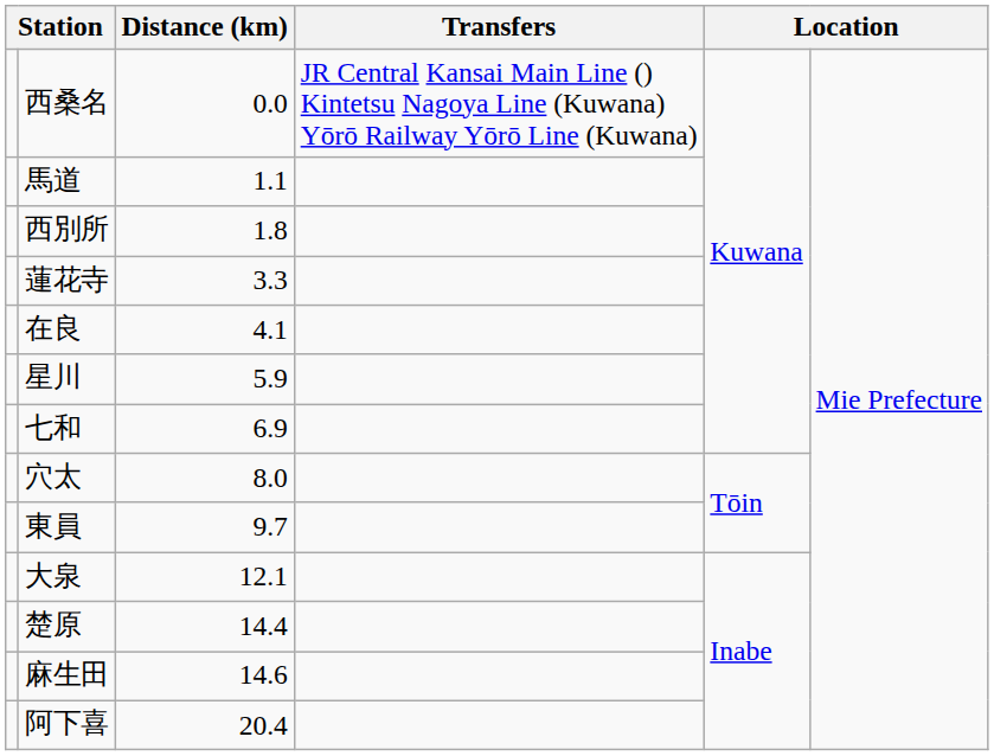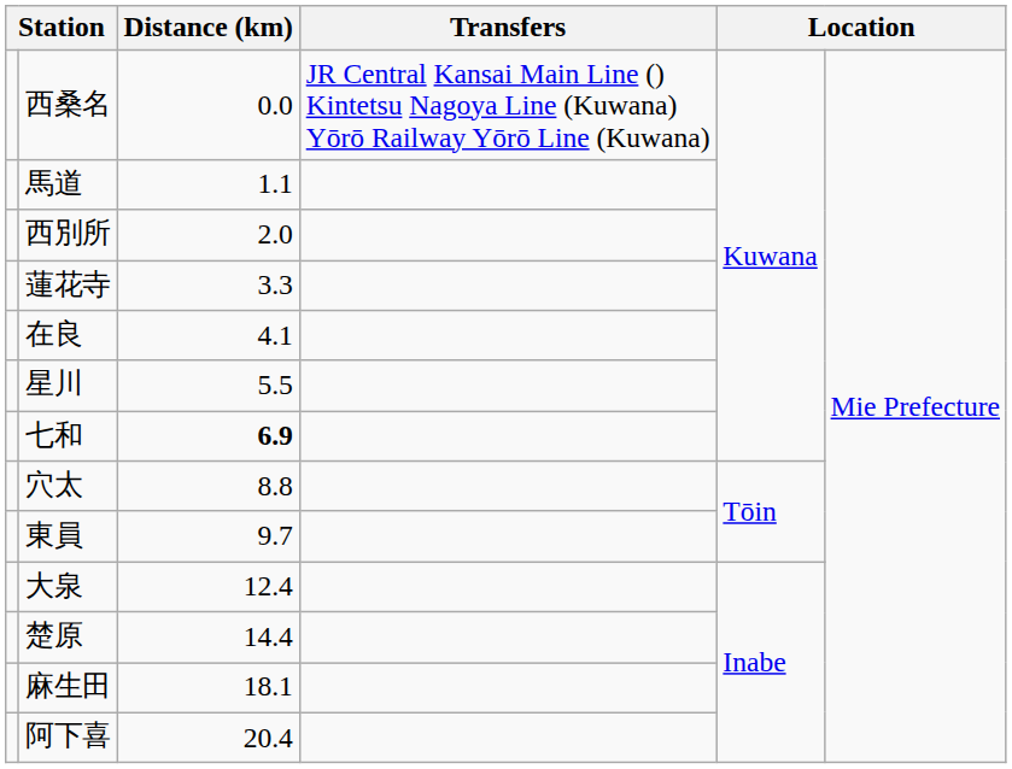西別所 | Distance (km): 1.8 -> 2.0
星川 | Distance (km): 5.9 -> 5.5
七和 | Distance (km): normal -> bold
穴太 | Distance (km): 8.0 -> 8.8
大泉 | Distance (km): 12.1 -> 12.4
麻生田 | Distance (km): 14.6 -> 18.1
